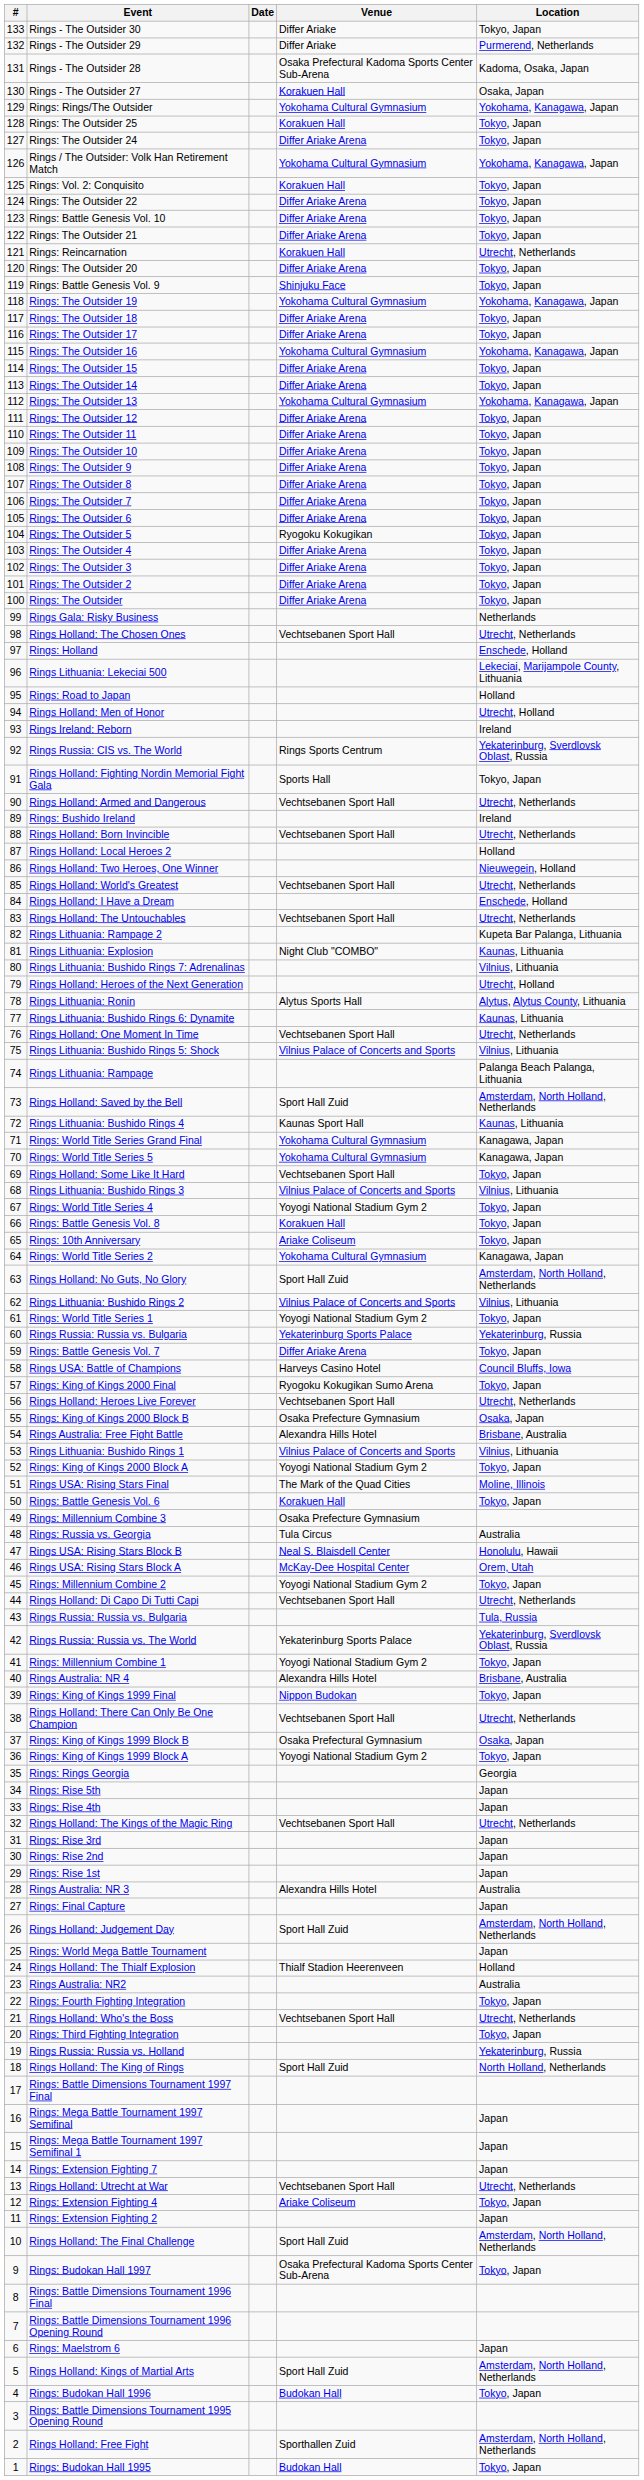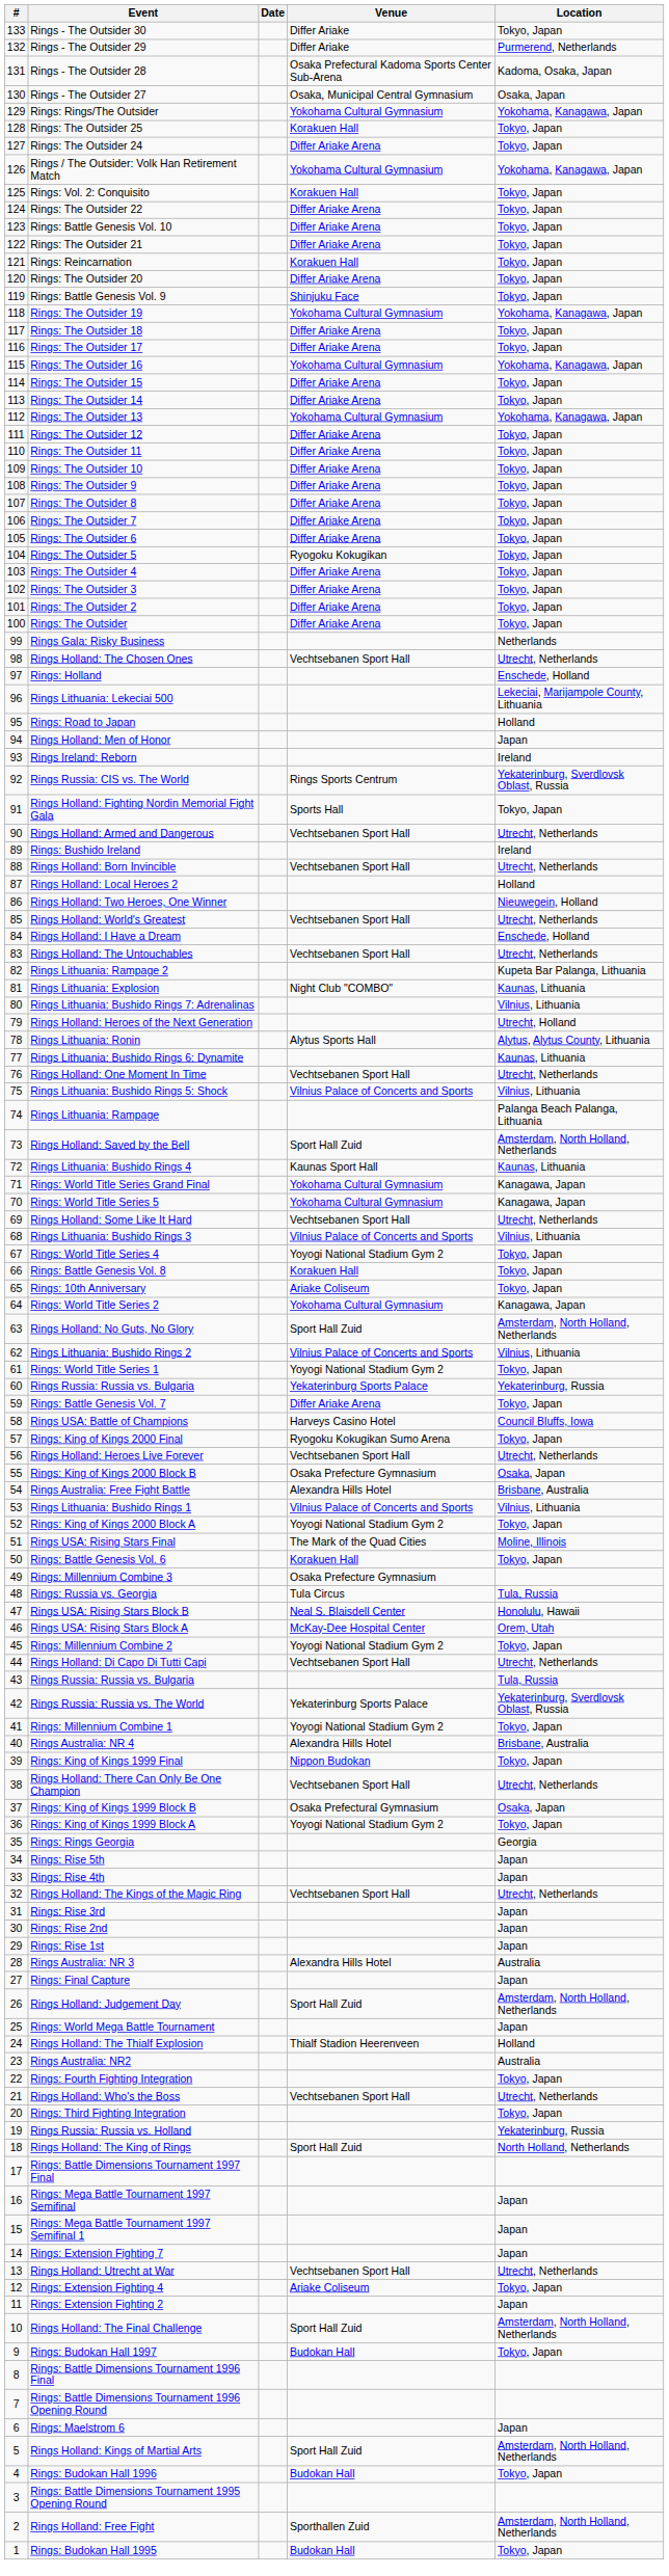Rings - The Outsider 27 | Venue: Korakuen Hall -> Osaka, Municipal Central Gymnasium
Rings: Reincarnation | Location: Utrecht, Netherlands -> Tokyo, Japan
Rings Holland: Men of Honor | Location: Utrecht, Holland -> Japan
Rings Holland: Some Like It Hard | Location: Tokyo, Japan -> Utrecht, Netherlands
Rings: Russia vs. Georgia | Location: Australia -> Tula, Russia
Rings: Budokan Hall 1997 | Venue: Osaka Prefectural Kadoma Sports Center Sub-Arena -> Budokan Hall
